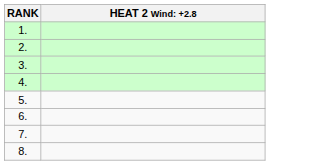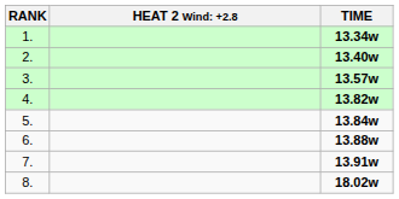+ column: TIME | 13.34w | 13.40w | 13.57w | 13.82w | 13.84w | 13.88w | 13.91w | 18.02w
